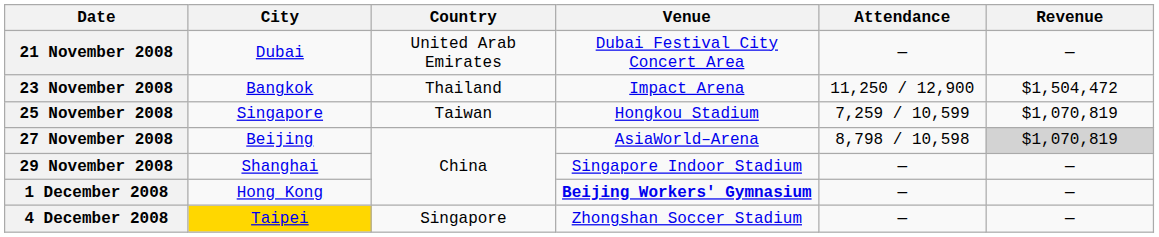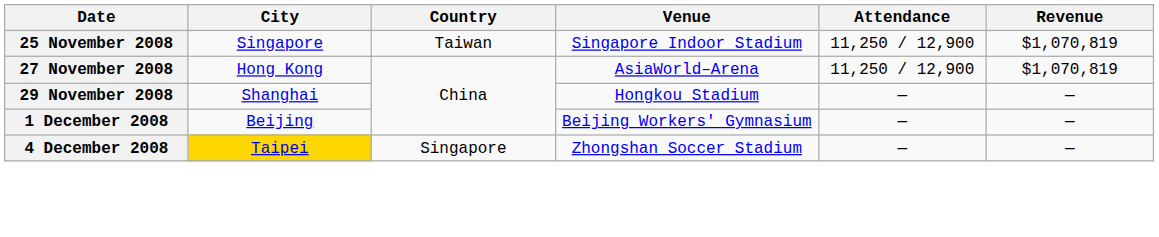- row: 21 November 2008 | Dubai | United Arab Emirates | Dubai Festival City Concert Area | — | —
- row: 23 November 2008 | Bangkok | Thailand | Impact Arena | 11,250 / 12,900 | $1,504,472
25 November 2008 | Venue: Hongkou Stadium -> Singapore Indoor Stadium
25 November 2008 | Attendance: 7,259 / 10,599 -> 11,250 / 12,900
27 November 2008 | City: Beijing -> Hong Kong
27 November 2008 | Attendance: 8,798 / 10,598 -> 11,250 / 12,900
27 November 2008 | Revenue: lightgrey background -> no background
29 November 2008 | Venue: Singapore Indoor Stadium -> Hongkou Stadium
1 December 2008 | City: Hong Kong -> Beijing
1 December 2008 | Venue: bold -> normal
